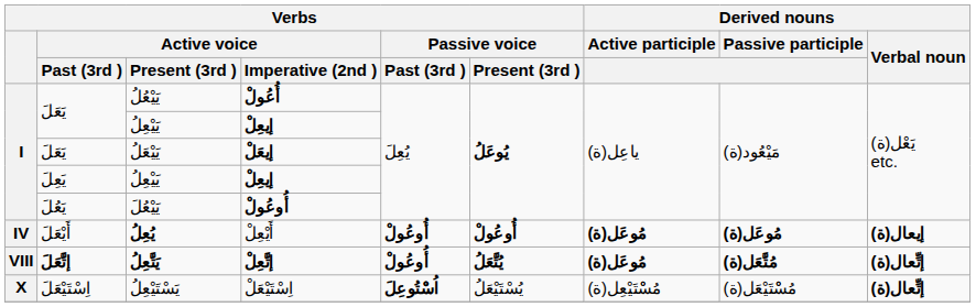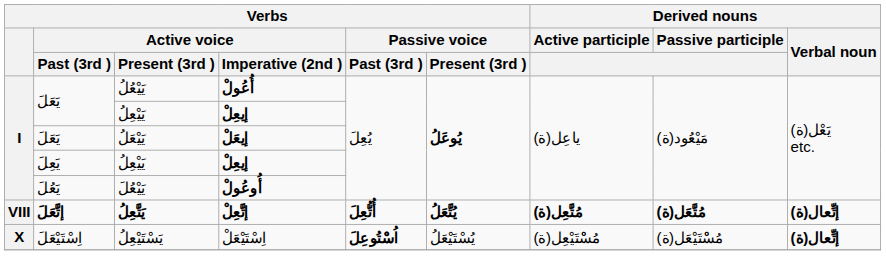- row: IV | أَيْعَلَ | يُعِلُ | أَيْعِلْ | أُوعُولْ | أُوعُولْ | مُوعَل(ة) | مُوعَل(ة) | إيعال(ة)
يَتَّعِلُ | Verbs / Passive voice / Past (3rd ): أُوعُولْ -> أُتُّعِلَ
يَتَّعِلُ | Derived nouns / Active participle: مُوعَل(ة) -> مُتَّعِل(ة)
